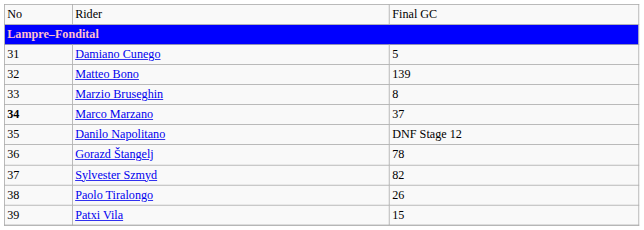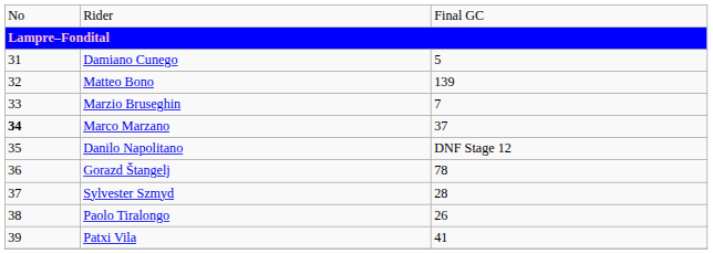Marzio Bruseghin | column 3: 8 -> 7
Sylvester Szmyd | column 3: 82 -> 28
Patxi Vila | column 3: 15 -> 41
